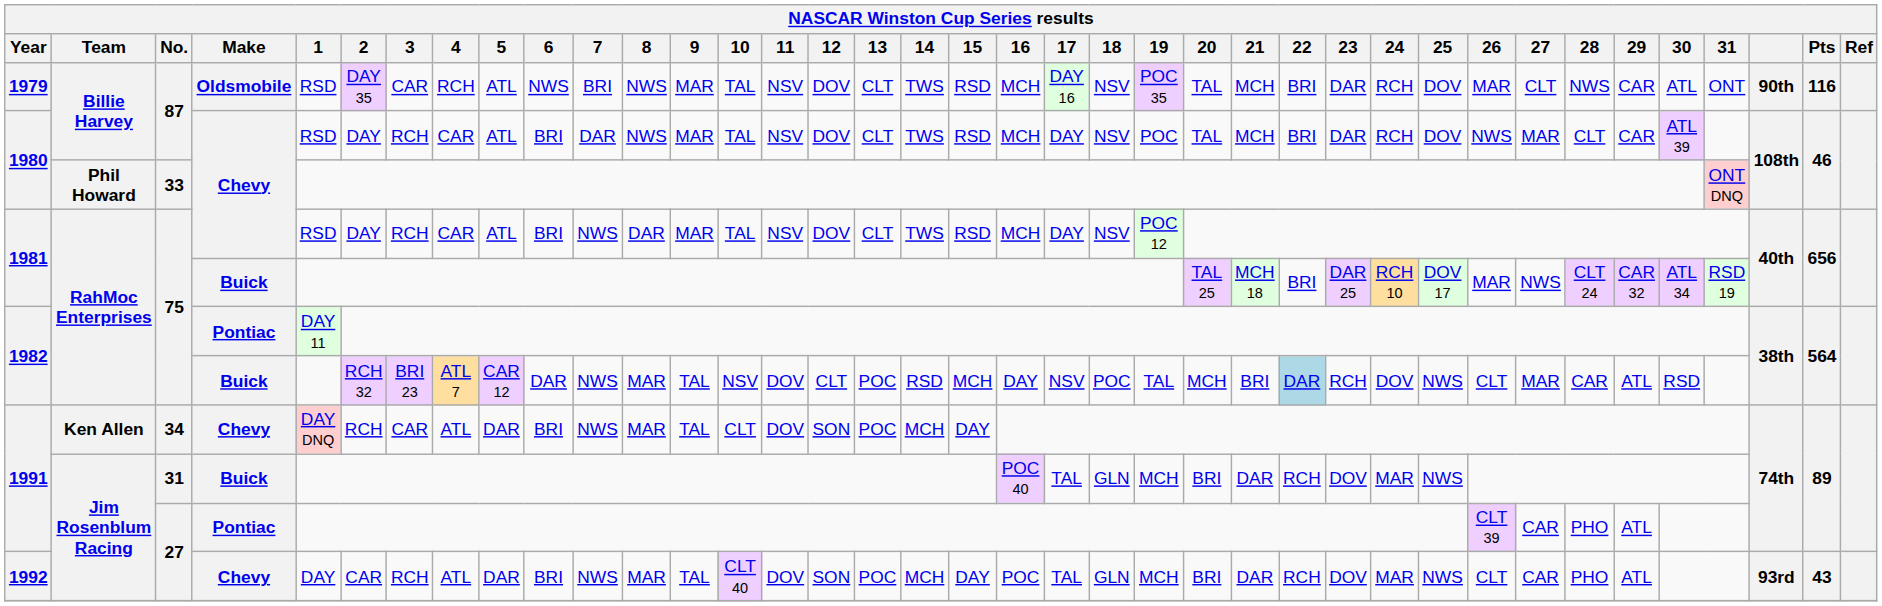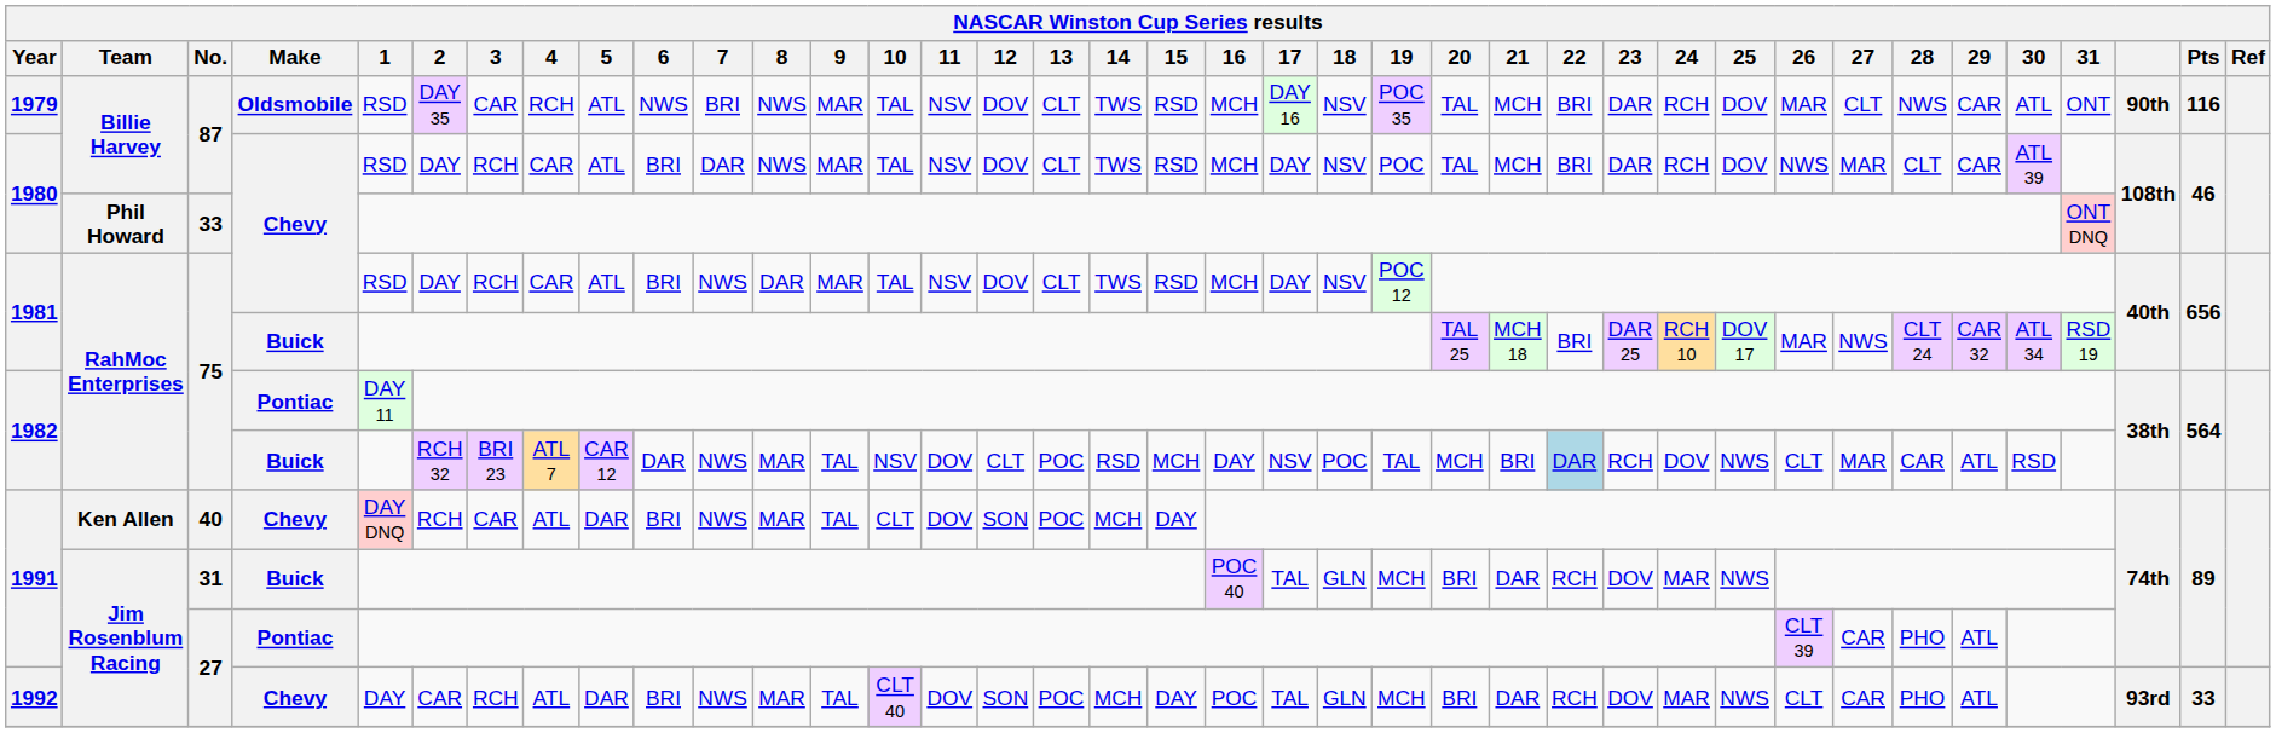1991 / Chevy | No.: 34 -> 40
1992 | Pts: 43 -> 33
